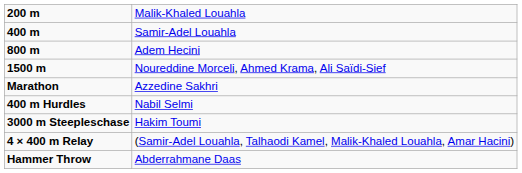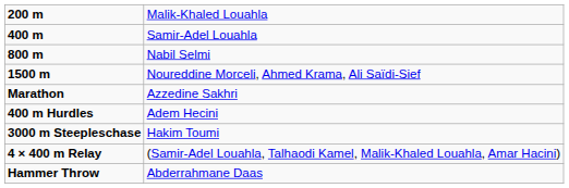800 m | column 2: Adem Hecini -> Nabil Selmi
400 m Hurdles | column 2: Nabil Selmi -> Adem Hecini
